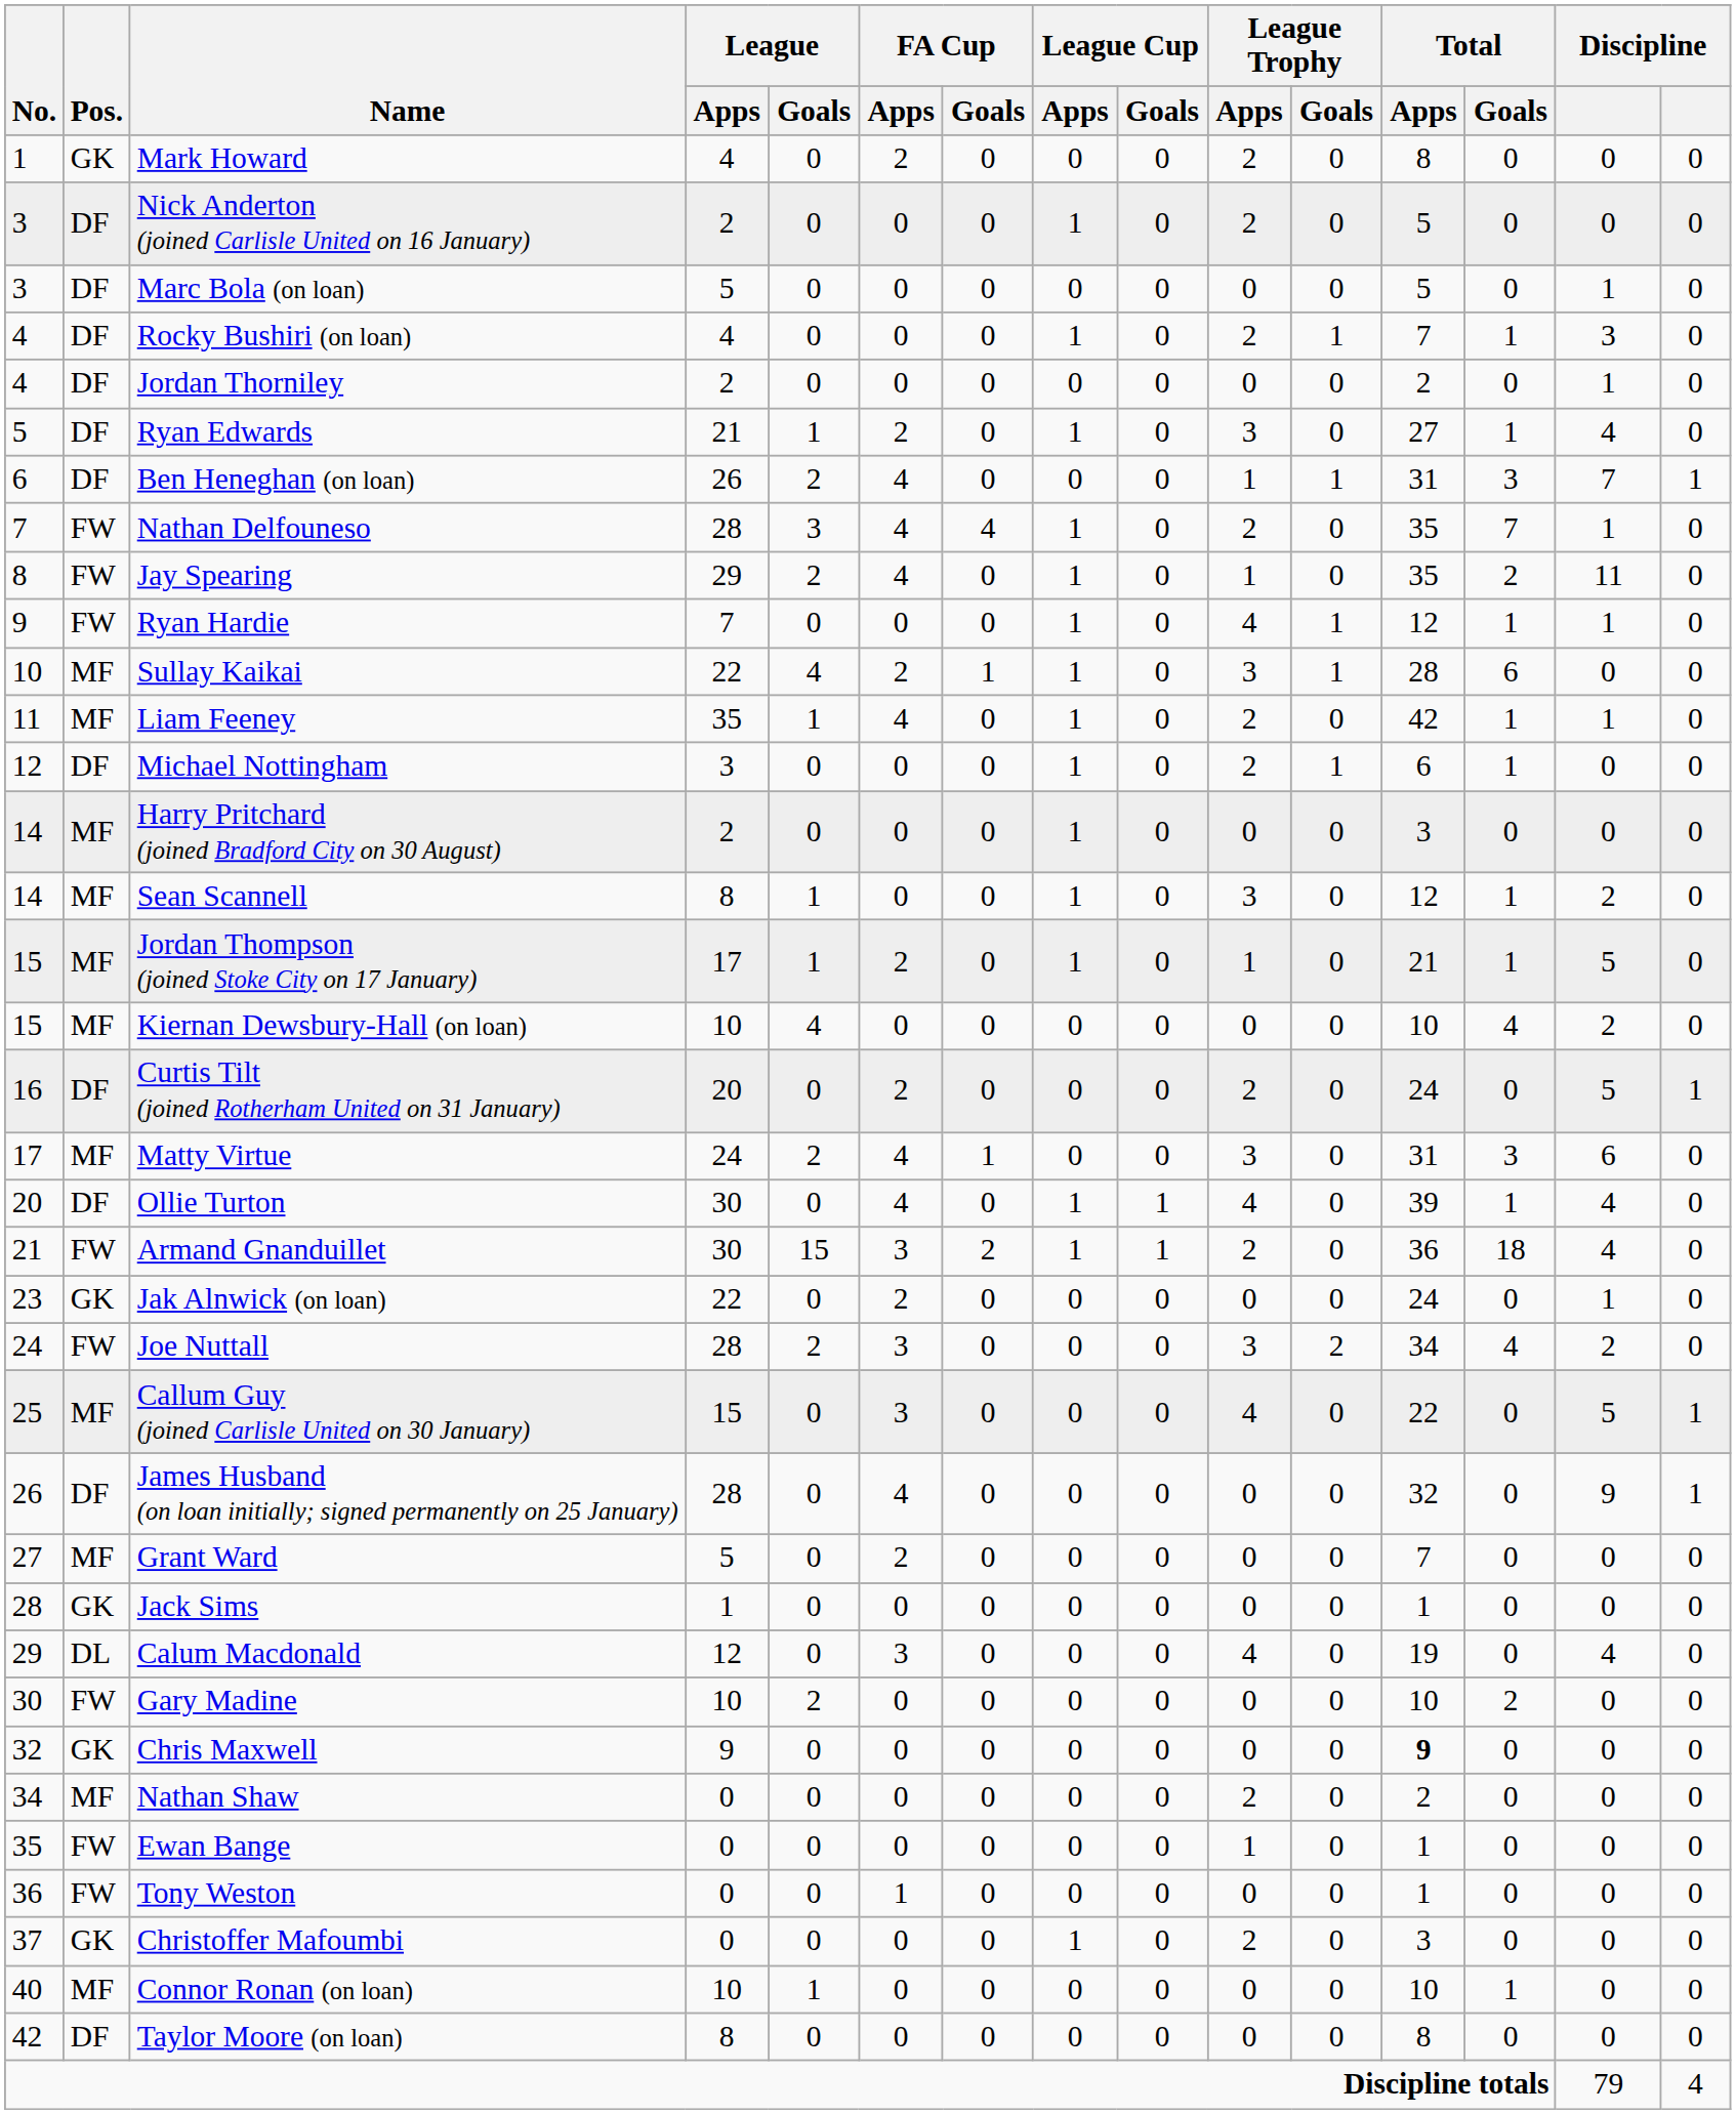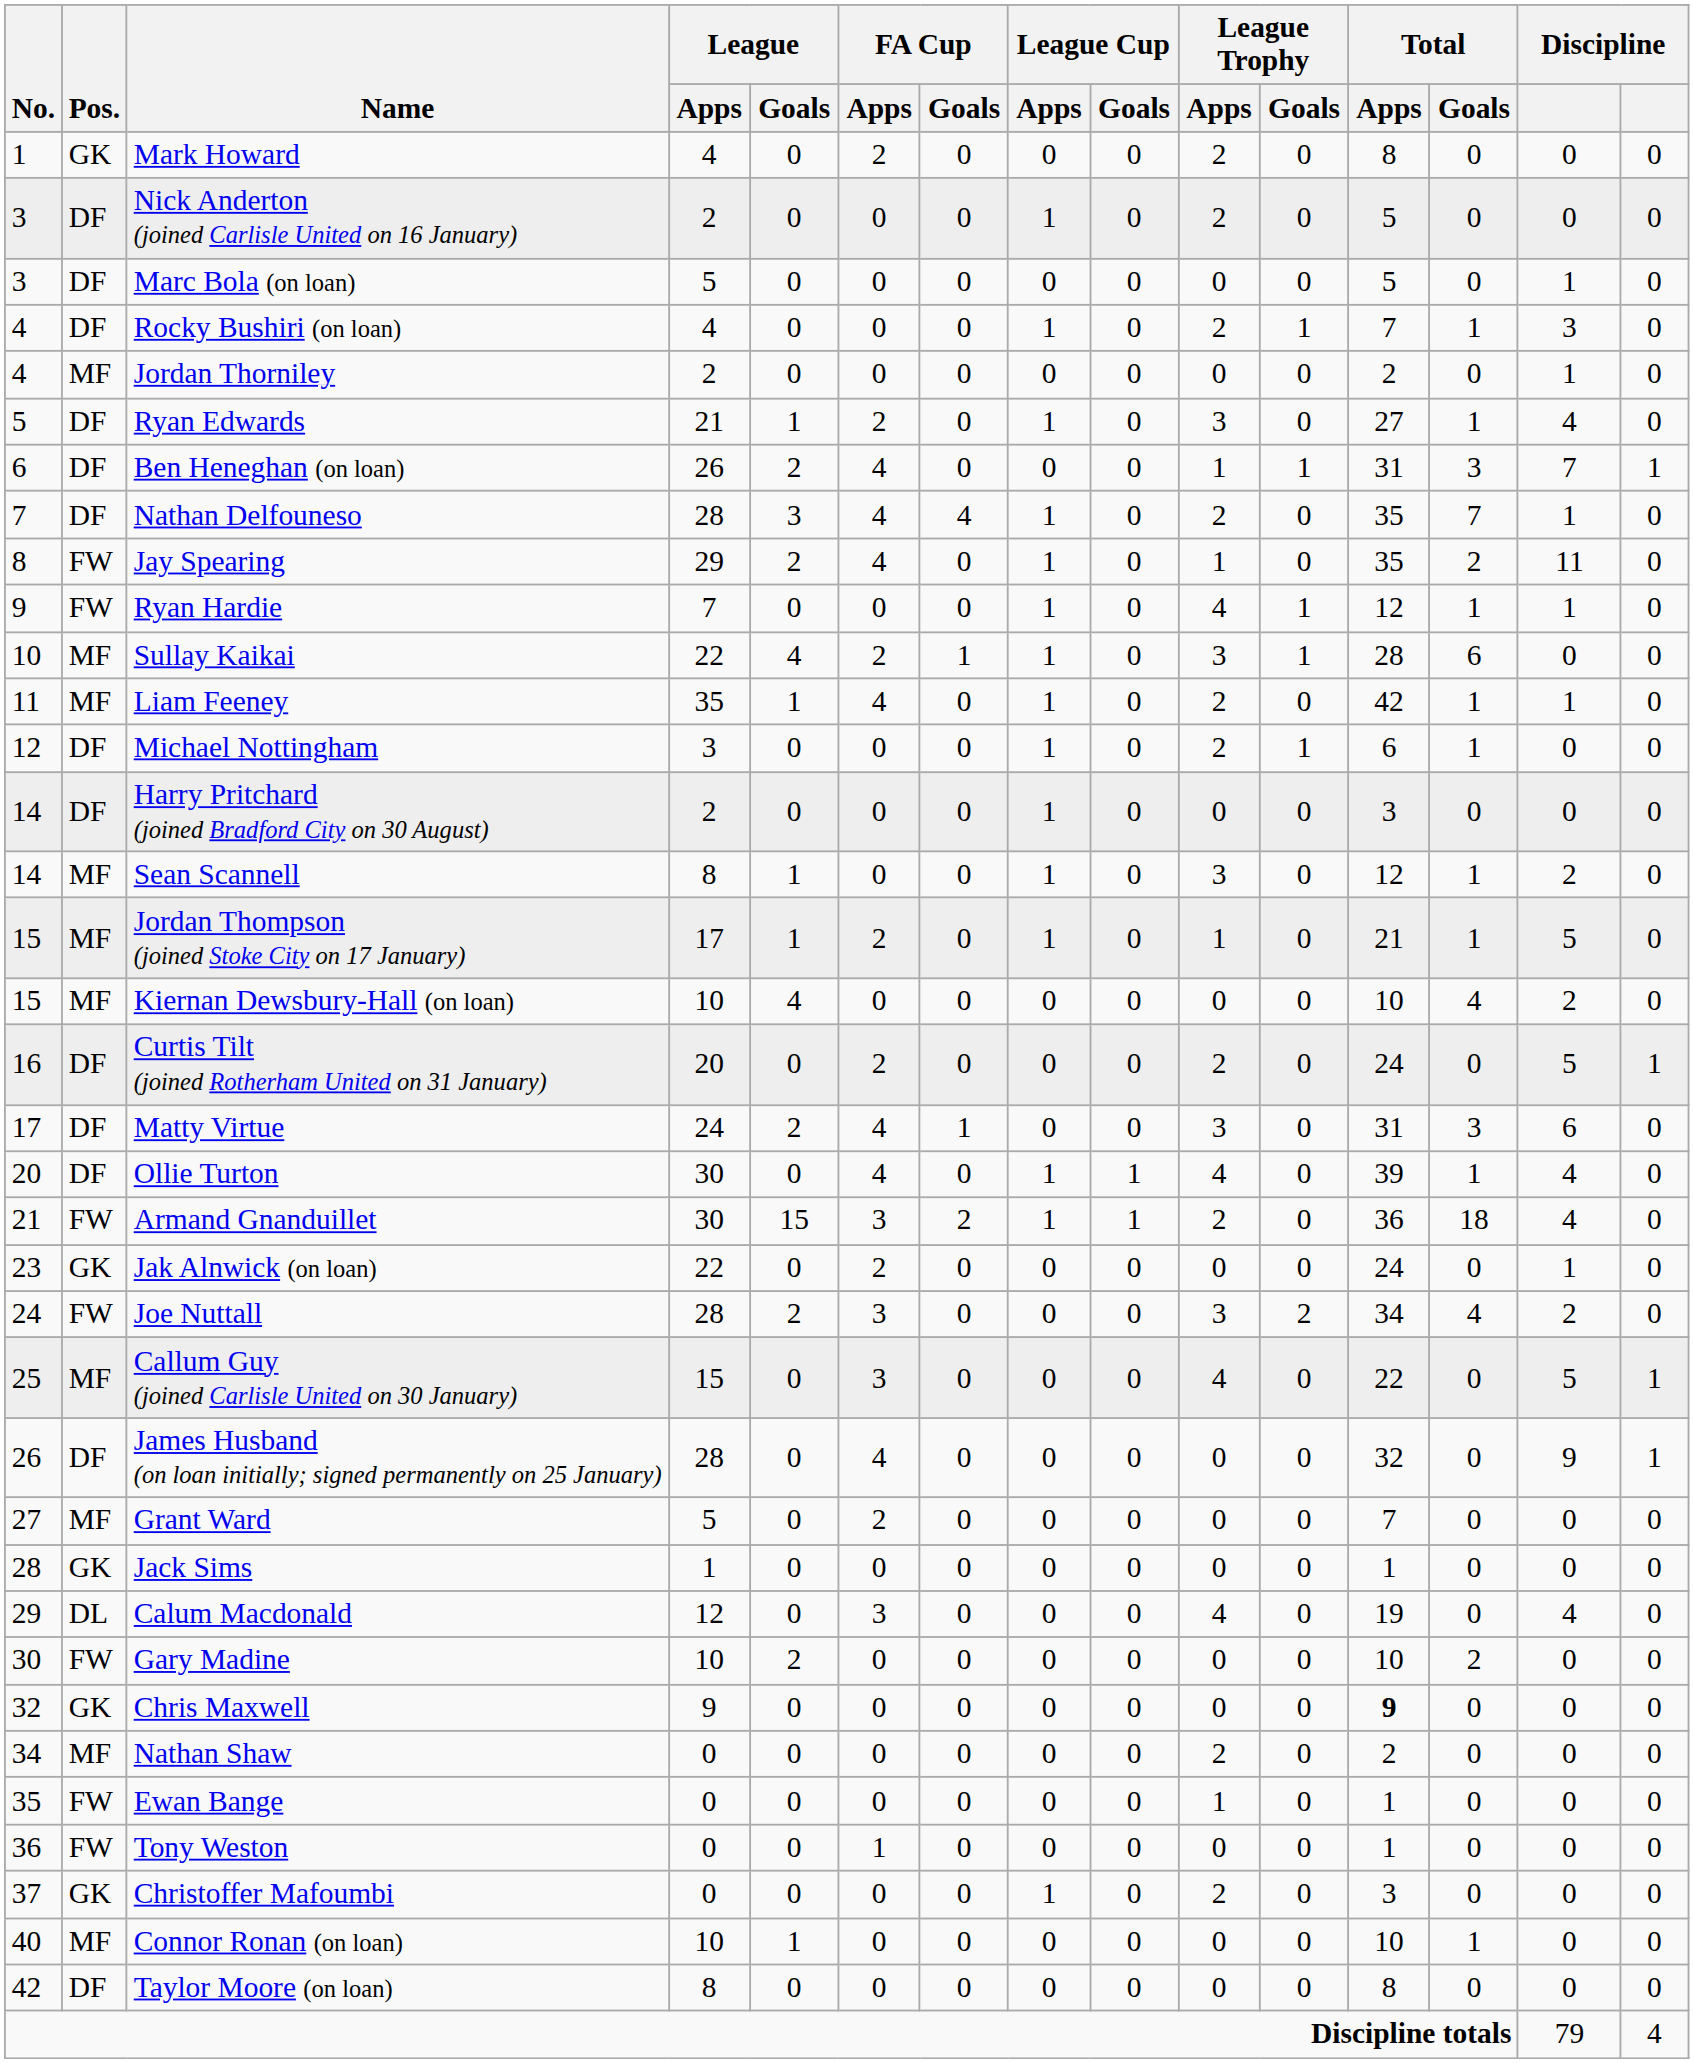Jordan Thorniley | Pos.: DF -> MF
Nathan Delfouneso | Pos.: FW -> DF
Harry Pritchard (joined Bradford City on 30 August) | Pos.: MF -> DF
Matty Virtue | Pos.: MF -> DF
